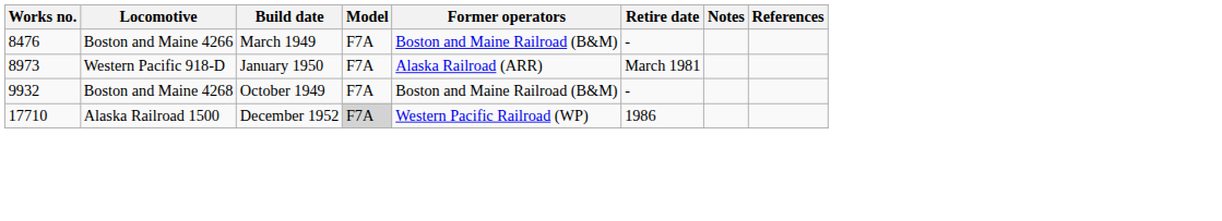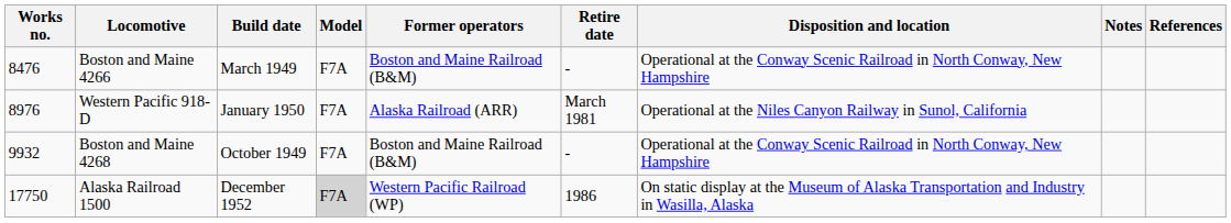+ column: Disposition and location | Operational at the Conway Scenic Railroad in North Conway, New Hampshire | Operational at the Niles Canyon Railway in Sunol, California | Operational at the Conway Scenic Railroad in North Conway, New Hampshire | On static display at the Museum of Alaska Transportation and Industry in Wasilla, Alaska
Western Pacific 918-D | Works no.: 8973 -> 8976
Alaska Railroad 1500 | Works no.: 17710 -> 17750
